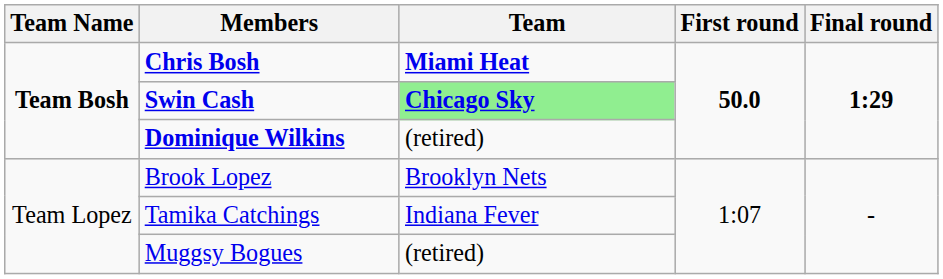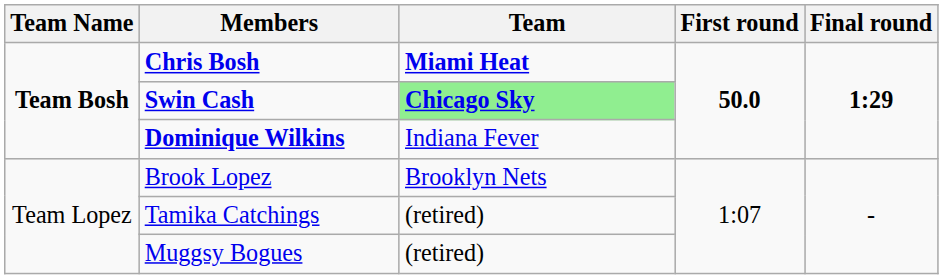Dominique Wilkins | Team: (retired) -> Indiana Fever
Tamika Catchings | Team: Indiana Fever -> (retired)
